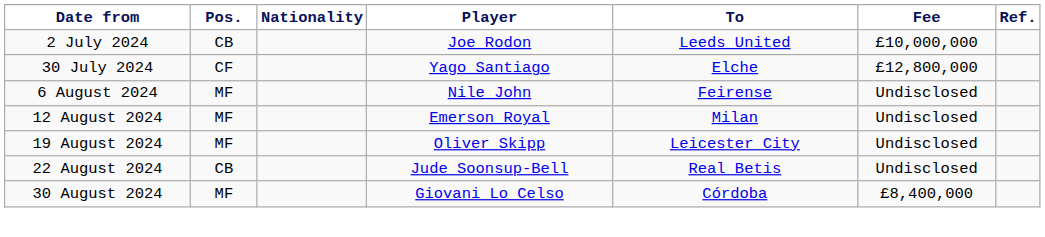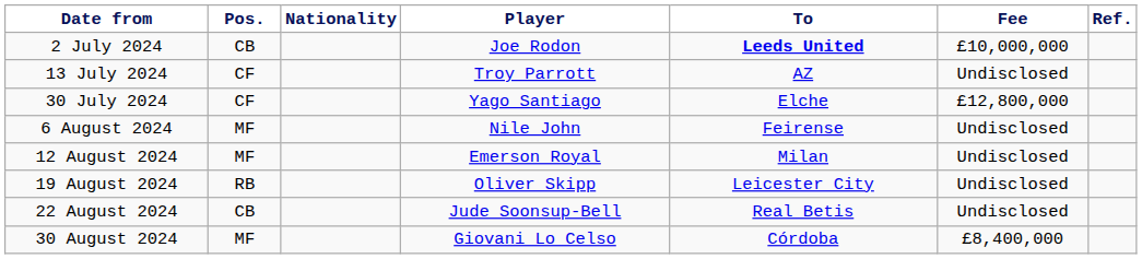2 July 2024 | To: normal -> bold
+ row: 13 July 2024 | CF | Troy Parrott | AZ | Undisclosed
19 August 2024 | Pos.: MF -> RB
